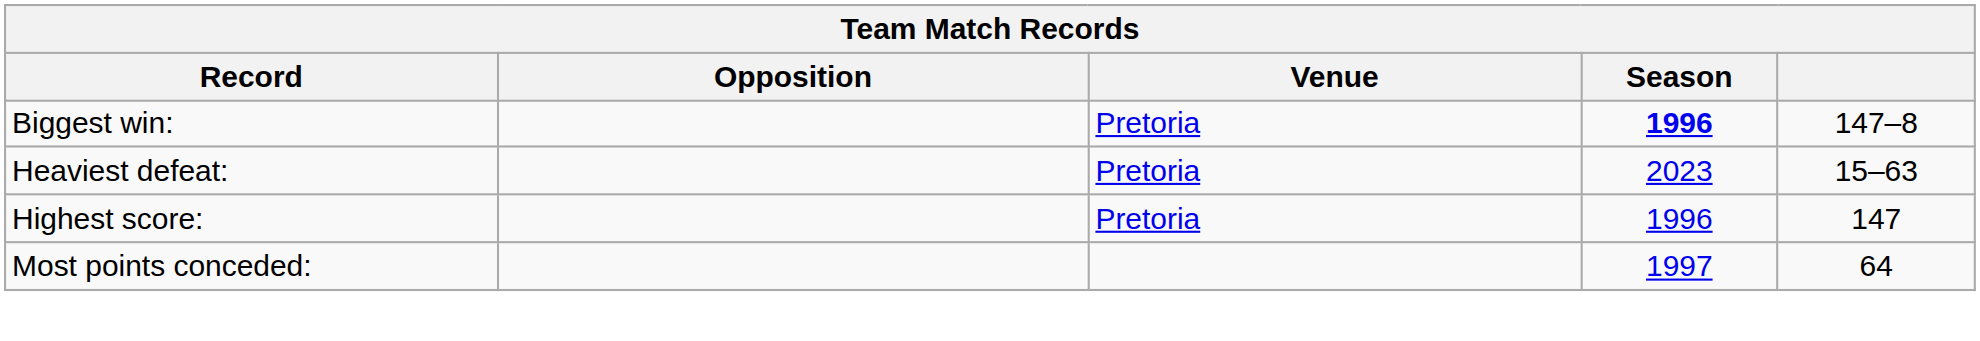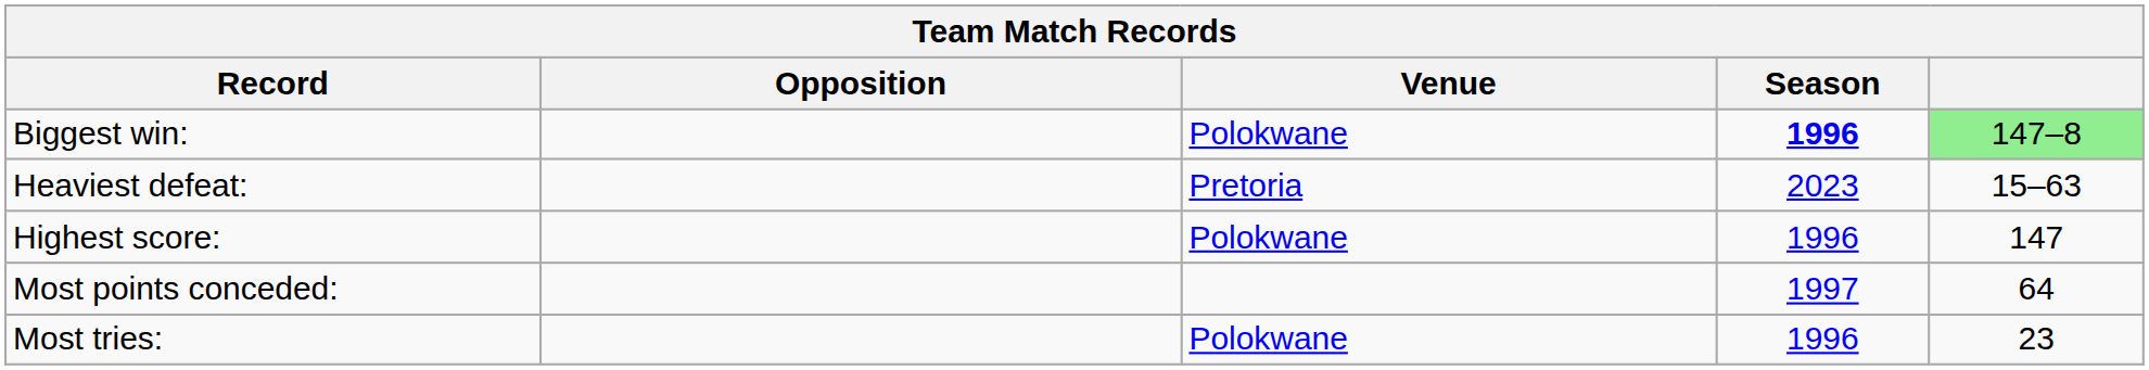Biggest win: | Venue: Pretoria -> Polokwane
Biggest win: | column 5: no background -> lightgreen background
Highest score: | Venue: Pretoria -> Polokwane
+ row: Most tries: | Polokwane | 1996 | 23
